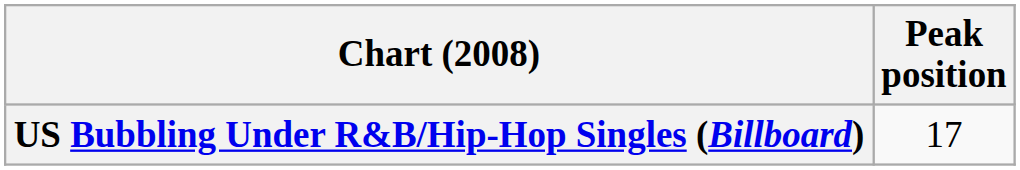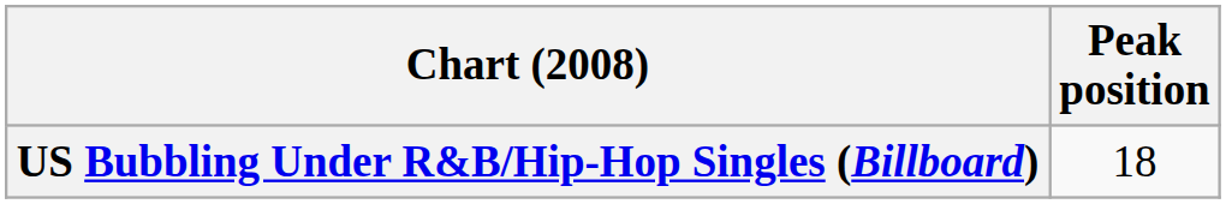US Bubbling Under R&B/Hip-Hop Singles (Billboard) | Peak position: 17 -> 18
